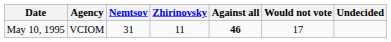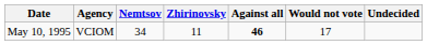May 10, 1995 | Nemtsov: 31 -> 34
